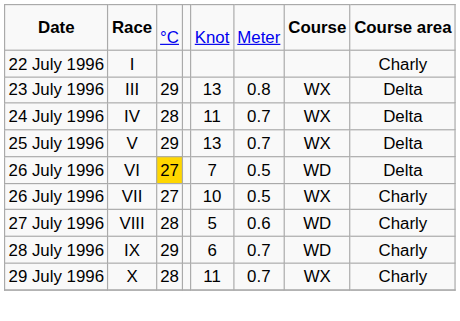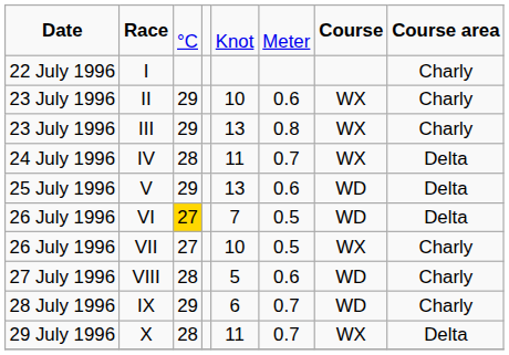+ row: 23 July 1996 | II | 29 | 10 | 0.6 | WX | Charly
III | column 8: Delta -> Charly
V | column 6: 0.7 -> 0.6
V | column 7: WX -> WD
X | column 8: Charly -> Delta
